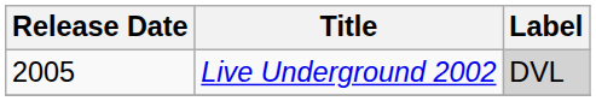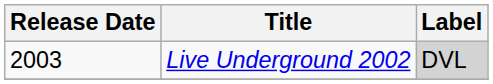Live Underground 2002 | Release Date: 2005 -> 2003
